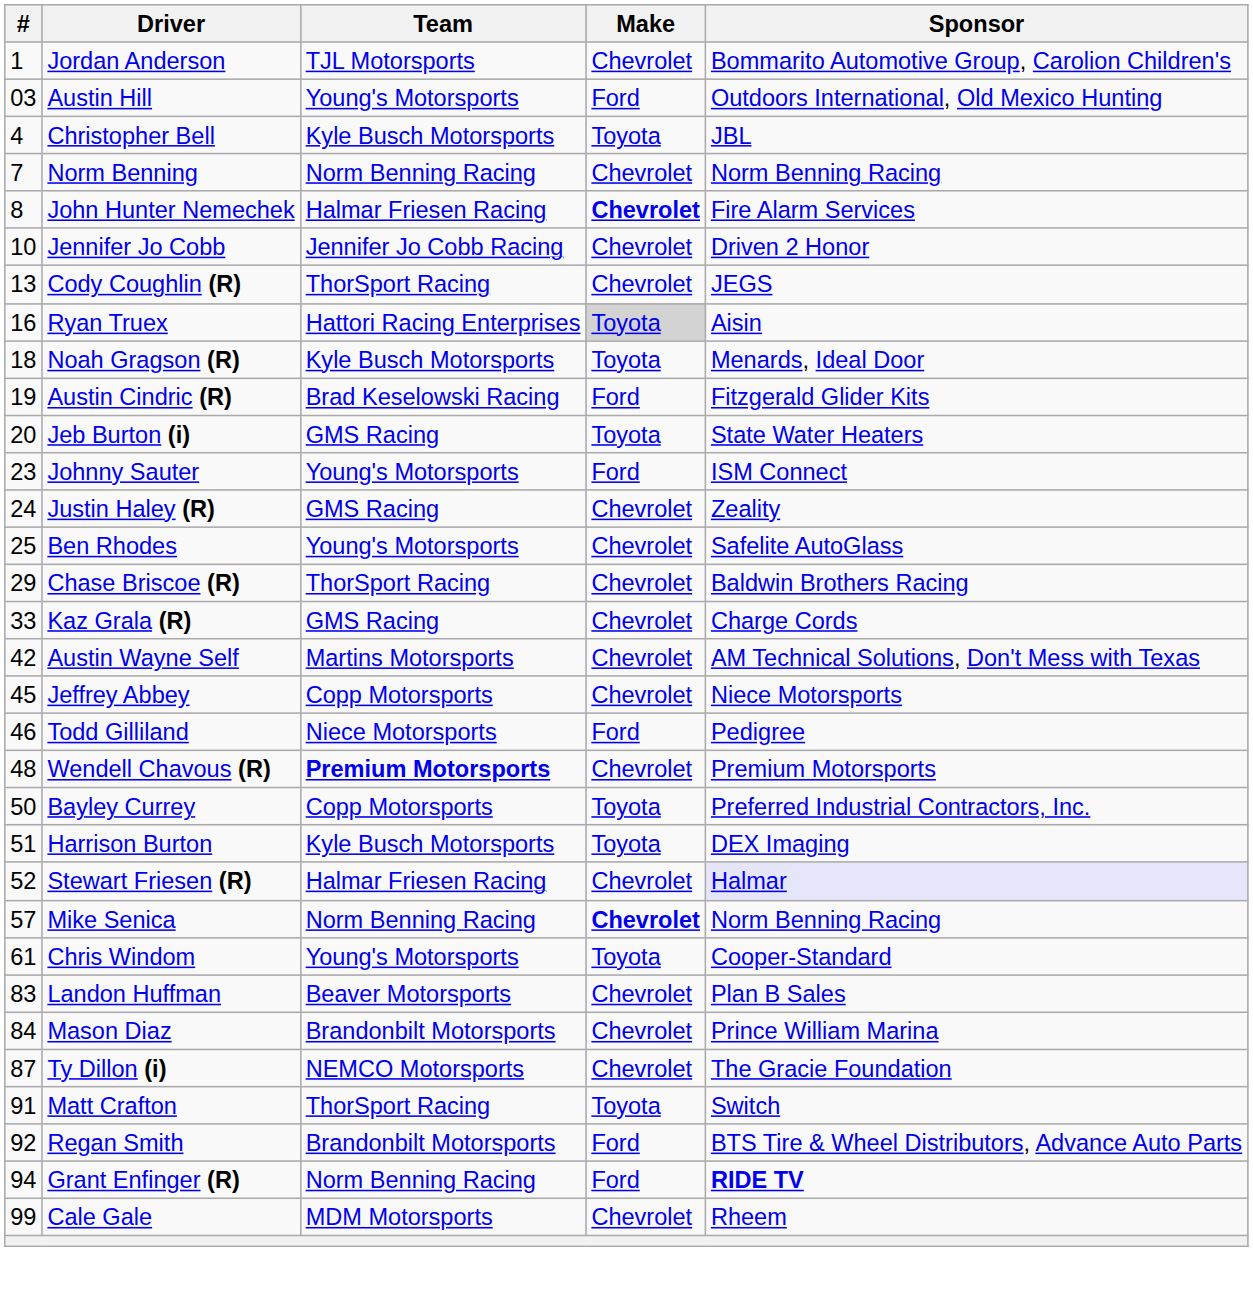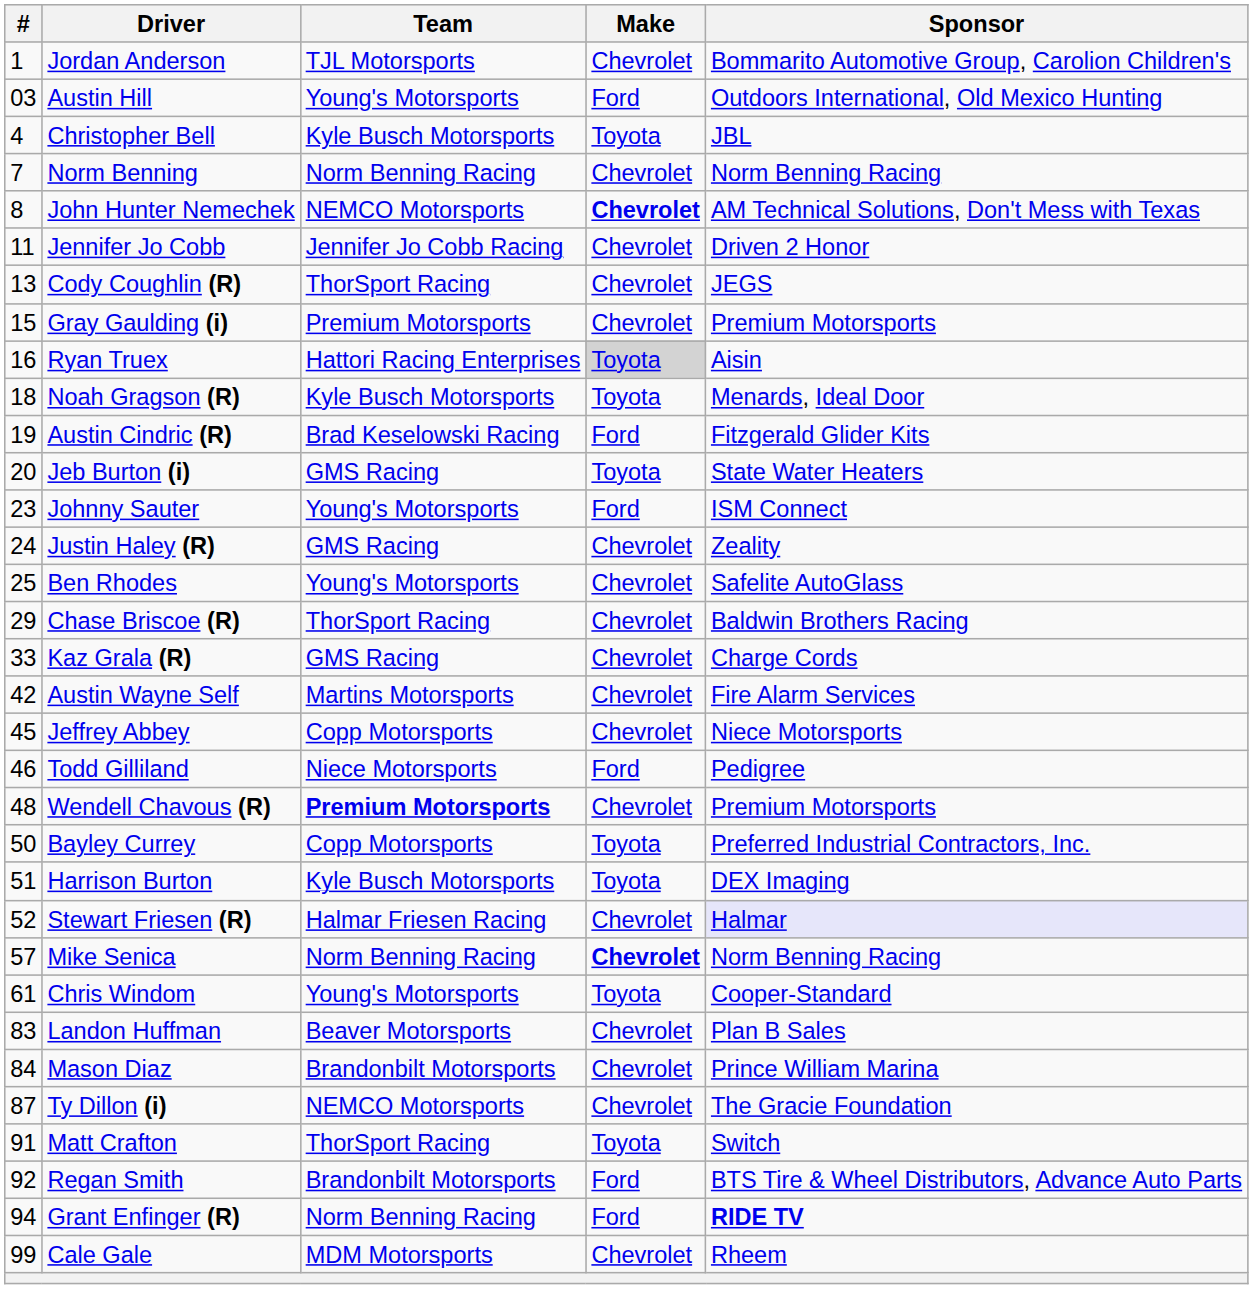John Hunter Nemechek | Team: Halmar Friesen Racing -> NEMCO Motorsports
John Hunter Nemechek | Sponsor: Fire Alarm Services -> AM Technical Solutions, Don't Mess with Texas
Jennifer Jo Cobb | #: 10 -> 11
+ row: 15 | Gray Gaulding (i) | Premium Motorsports | Chevrolet | Premium Motorsports
Austin Wayne Self | Sponsor: AM Technical Solutions, Don't Mess with Texas -> Fire Alarm Services
